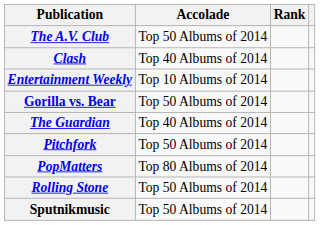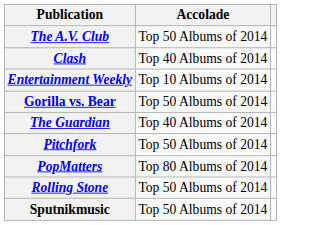- column: Rank
